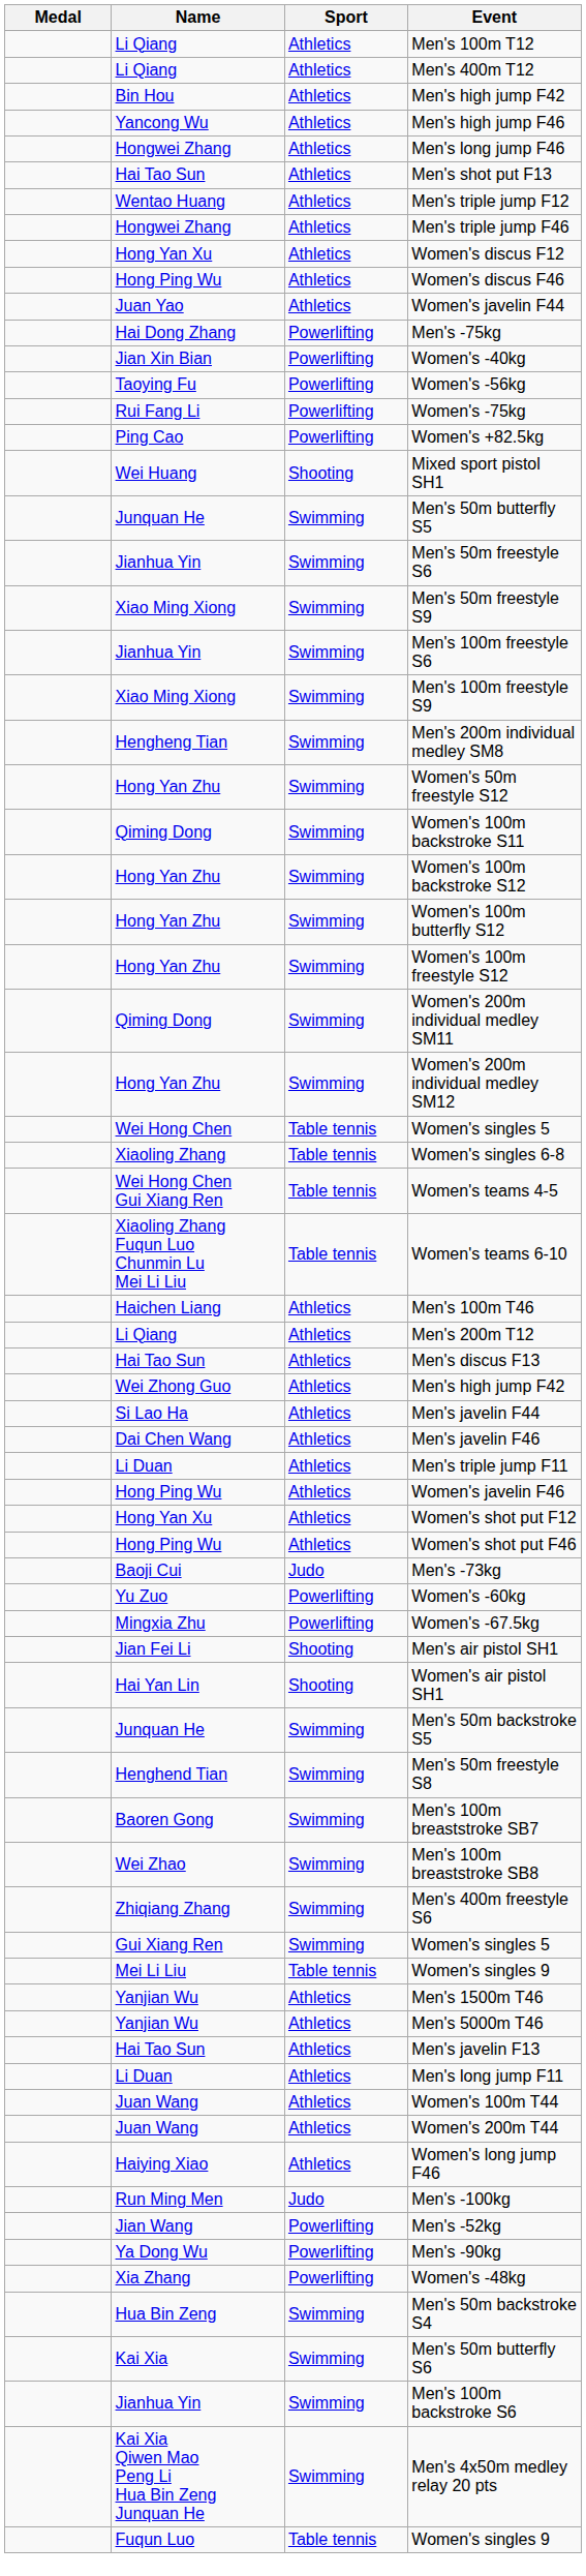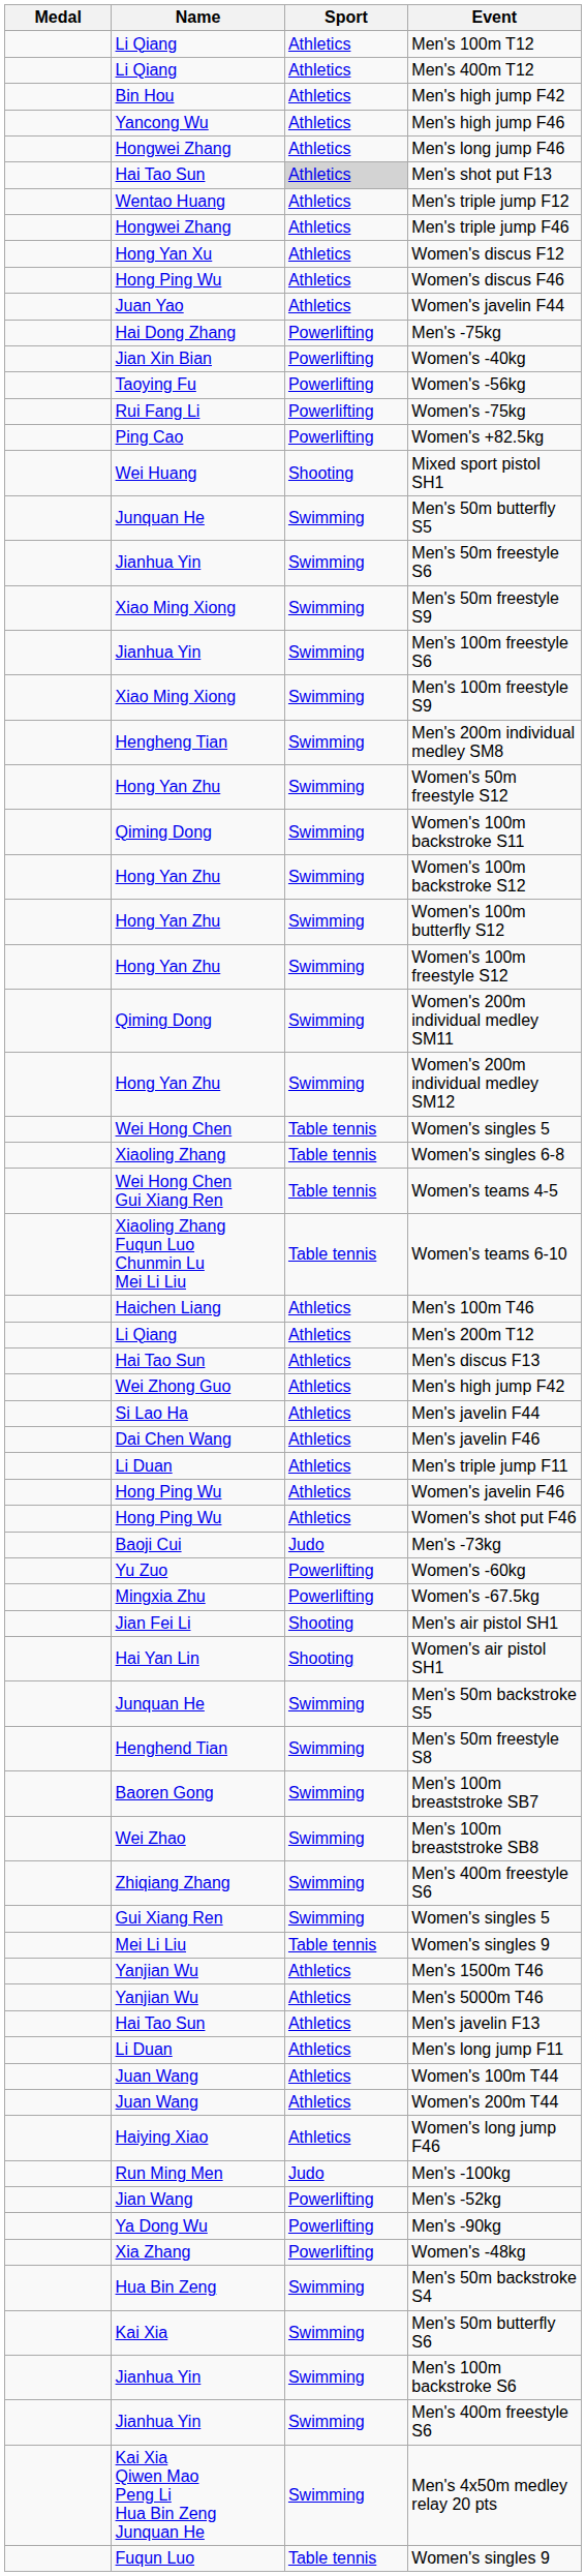Men's shot put F13 | Sport: no background -> lightgrey background
- row: Hong Yan Xu | Athletics | Women's shot put F12
+ row: Jianhua Yin | Swimming | Men's 400m freestyle S6
